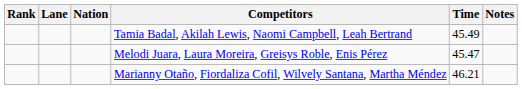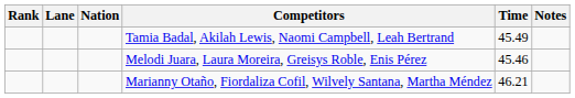Melodi Juara, Laura Moreira, Greisys Roble, Enis Pérez | Time: 45.47 -> 45.46
